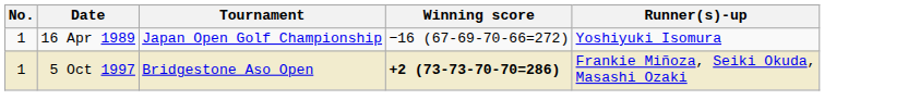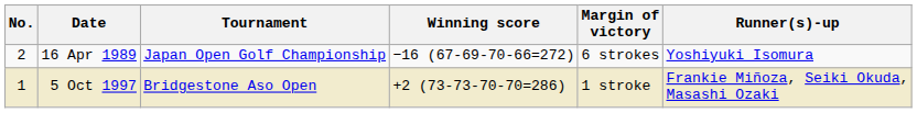+ column: Margin of victory | 6 strokes | 1 stroke
16 Apr 1989 | No.: 1 -> 2
5 Oct 1997 | Winning score: bold -> normal
